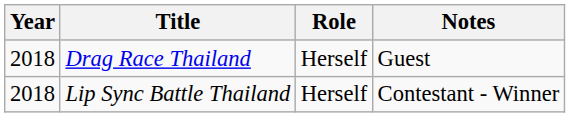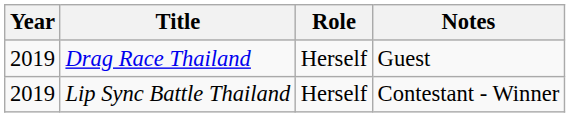Drag Race Thailand | Year: 2018 -> 2019
Lip Sync Battle Thailand | Year: 2018 -> 2019
